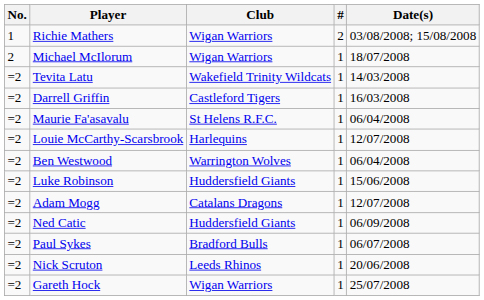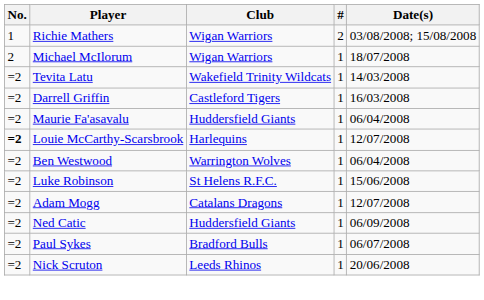Maurie Fa'asavalu | Club: St Helens R.F.C. -> Huddersfield Giants
Louie McCarthy-Scarsbrook | No.: normal -> bold
Luke Robinson | Club: Huddersfield Giants -> St Helens R.F.C.
- row: =2 | Gareth Hock | Wigan Warriors | 1 | 25/07/2008
